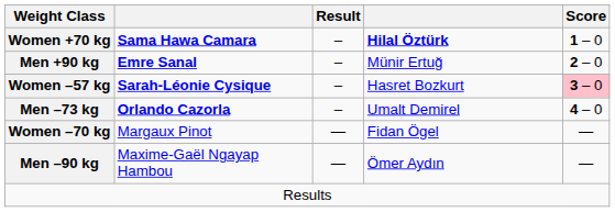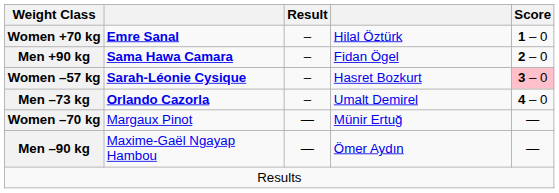Women +70 kg | column 2: Sama Hawa Camara -> Emre Sanal
Women +70 kg | column 4: bold -> normal
Men +90 kg | column 2: Emre Sanal -> Sama Hawa Camara
Men +90 kg | column 4: Münir Ertuğ -> Fidan Ögel
Women –70 kg | column 4: Fidan Ögel -> Münir Ertuğ
